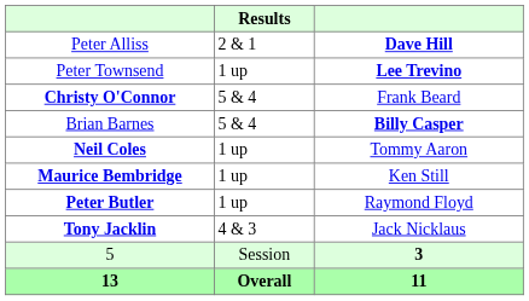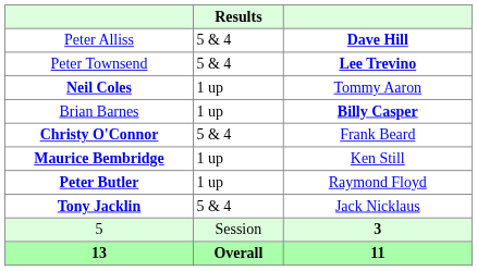Peter Alliss | Results: 2 & 1 -> 5 & 4
Peter Townsend | Results: 1 up -> 5 & 4
rows swapped: Neil Coles <-> Christy O'Connor
Brian Barnes | Results: 5 & 4 -> 1 up
Tony Jacklin | Results: 4 & 3 -> 5 & 4
